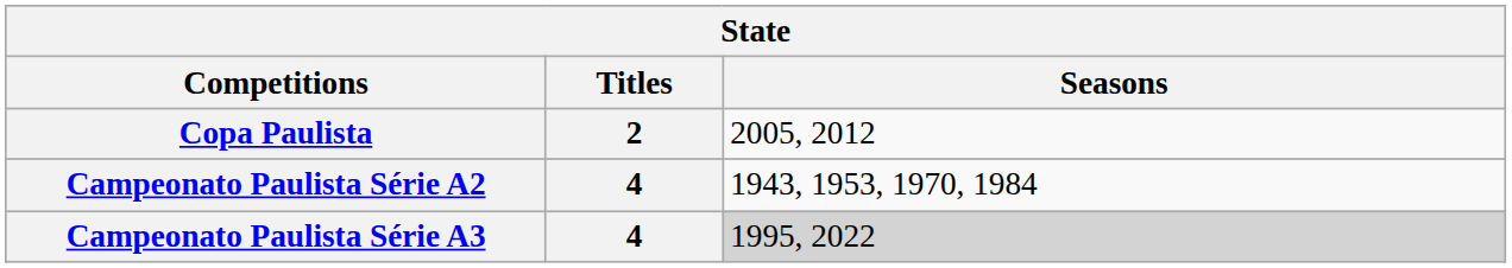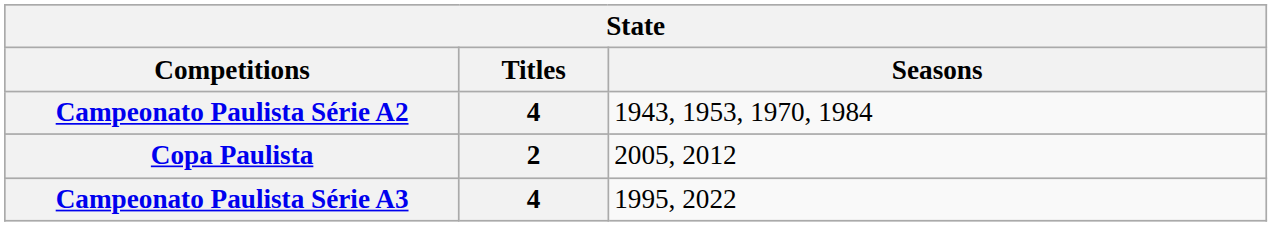rows swapped: Copa Paulista <-> Campeonato Paulista Série A2
Campeonato Paulista Série A3 | Seasons: lightgrey background -> no background
